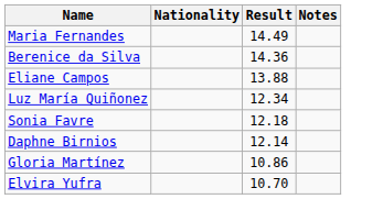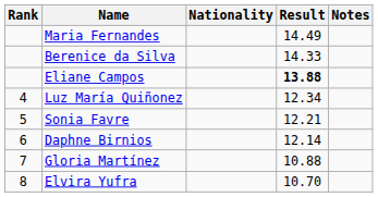+ column: Rank | 4 | 5 | 6 | 7 | 8
Berenice da Silva | Result: 14.36 -> 14.33
Eliane Campos | Result: normal -> bold
Sonia Favre | Result: 12.18 -> 12.21
Gloria Martínez | Result: 10.86 -> 10.88
